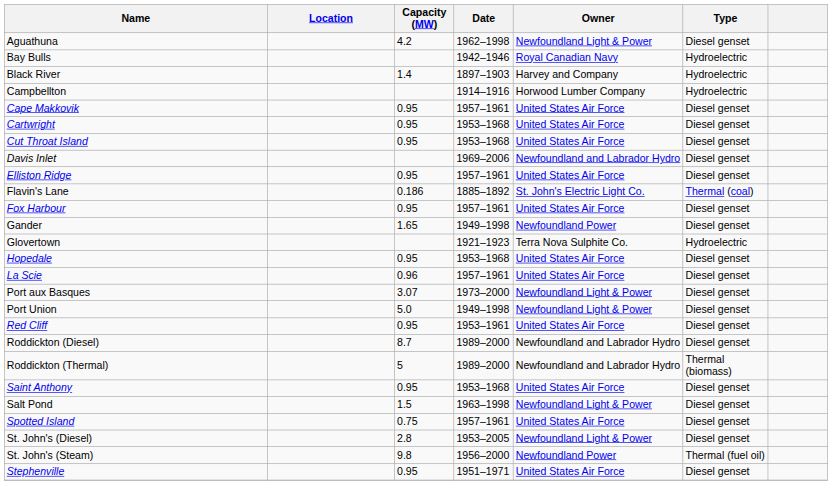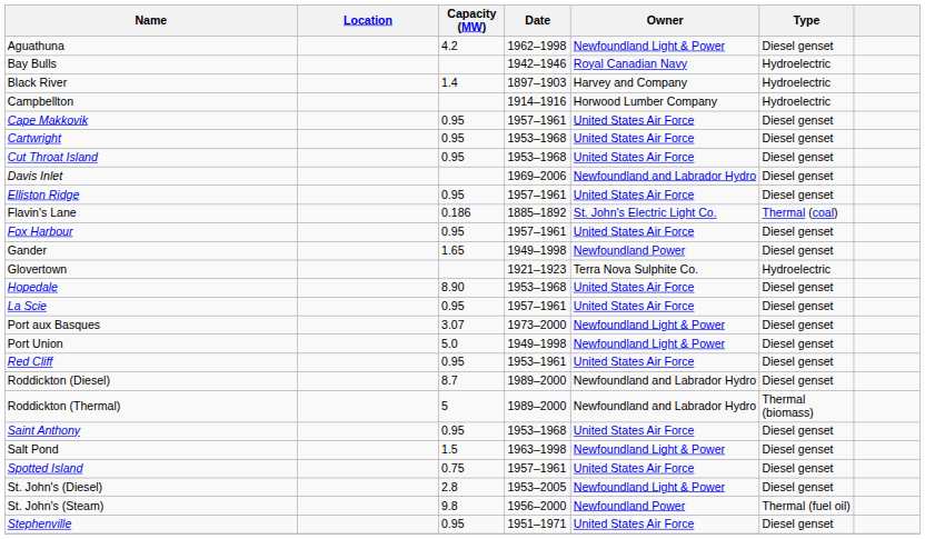Hopedale | Capacity (MW): 0.95 -> 8.90
La Scie | Capacity (MW): 0.96 -> 0.95
